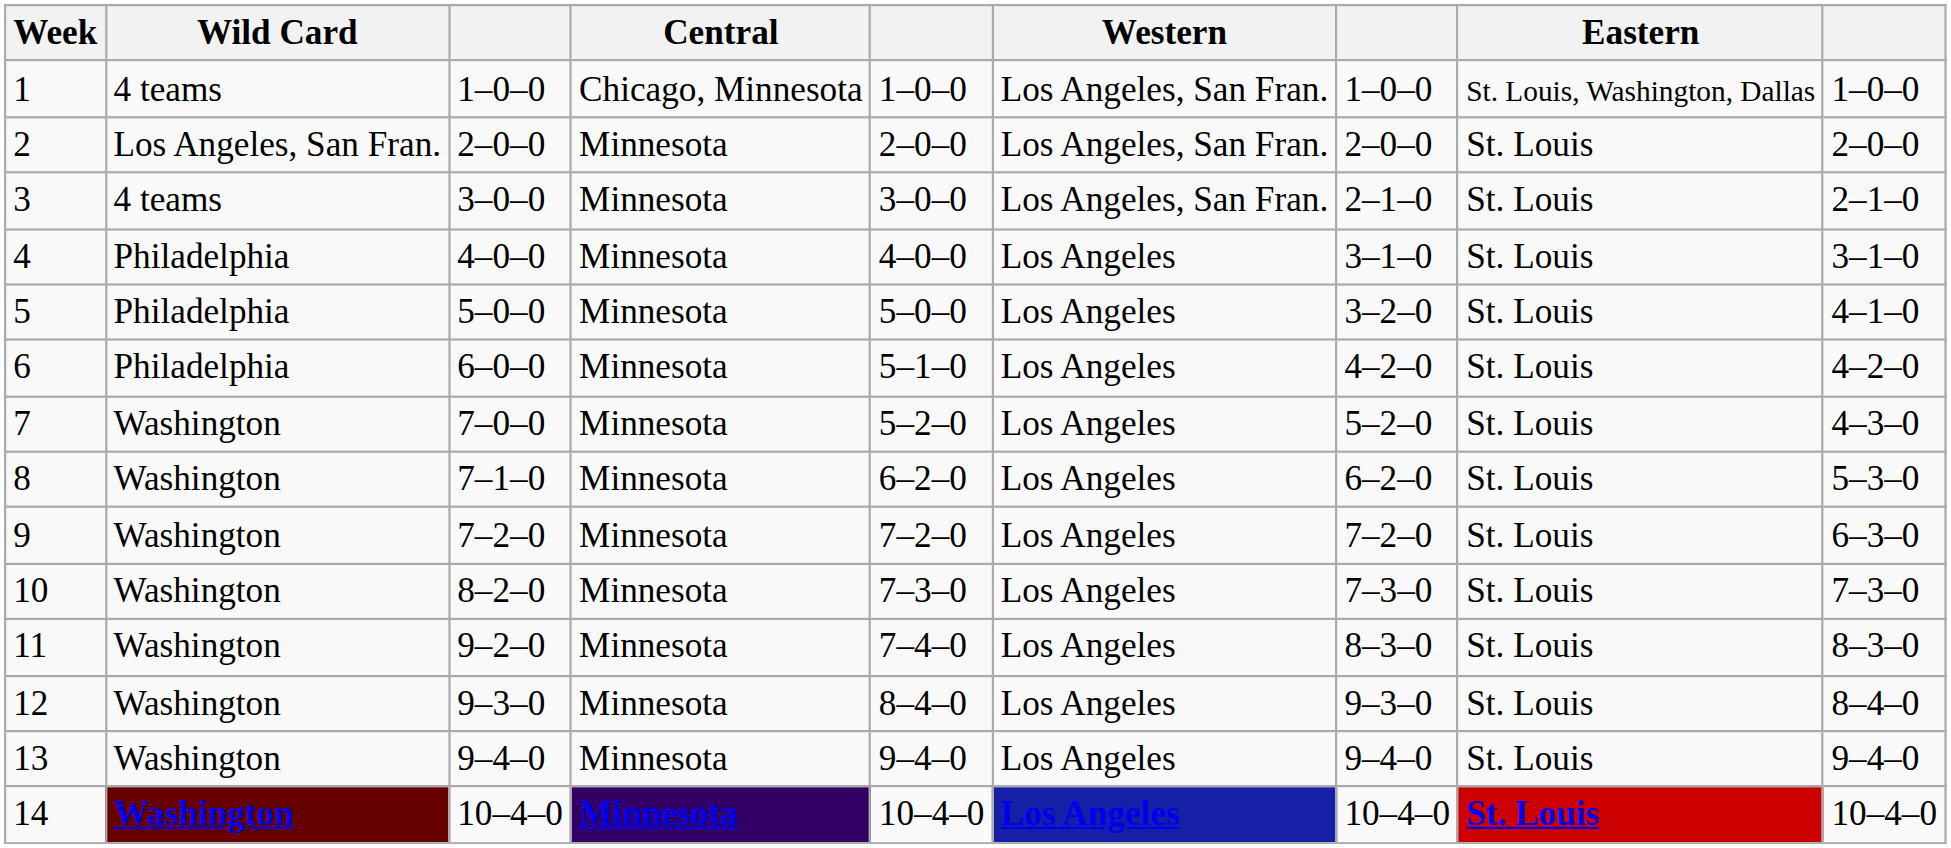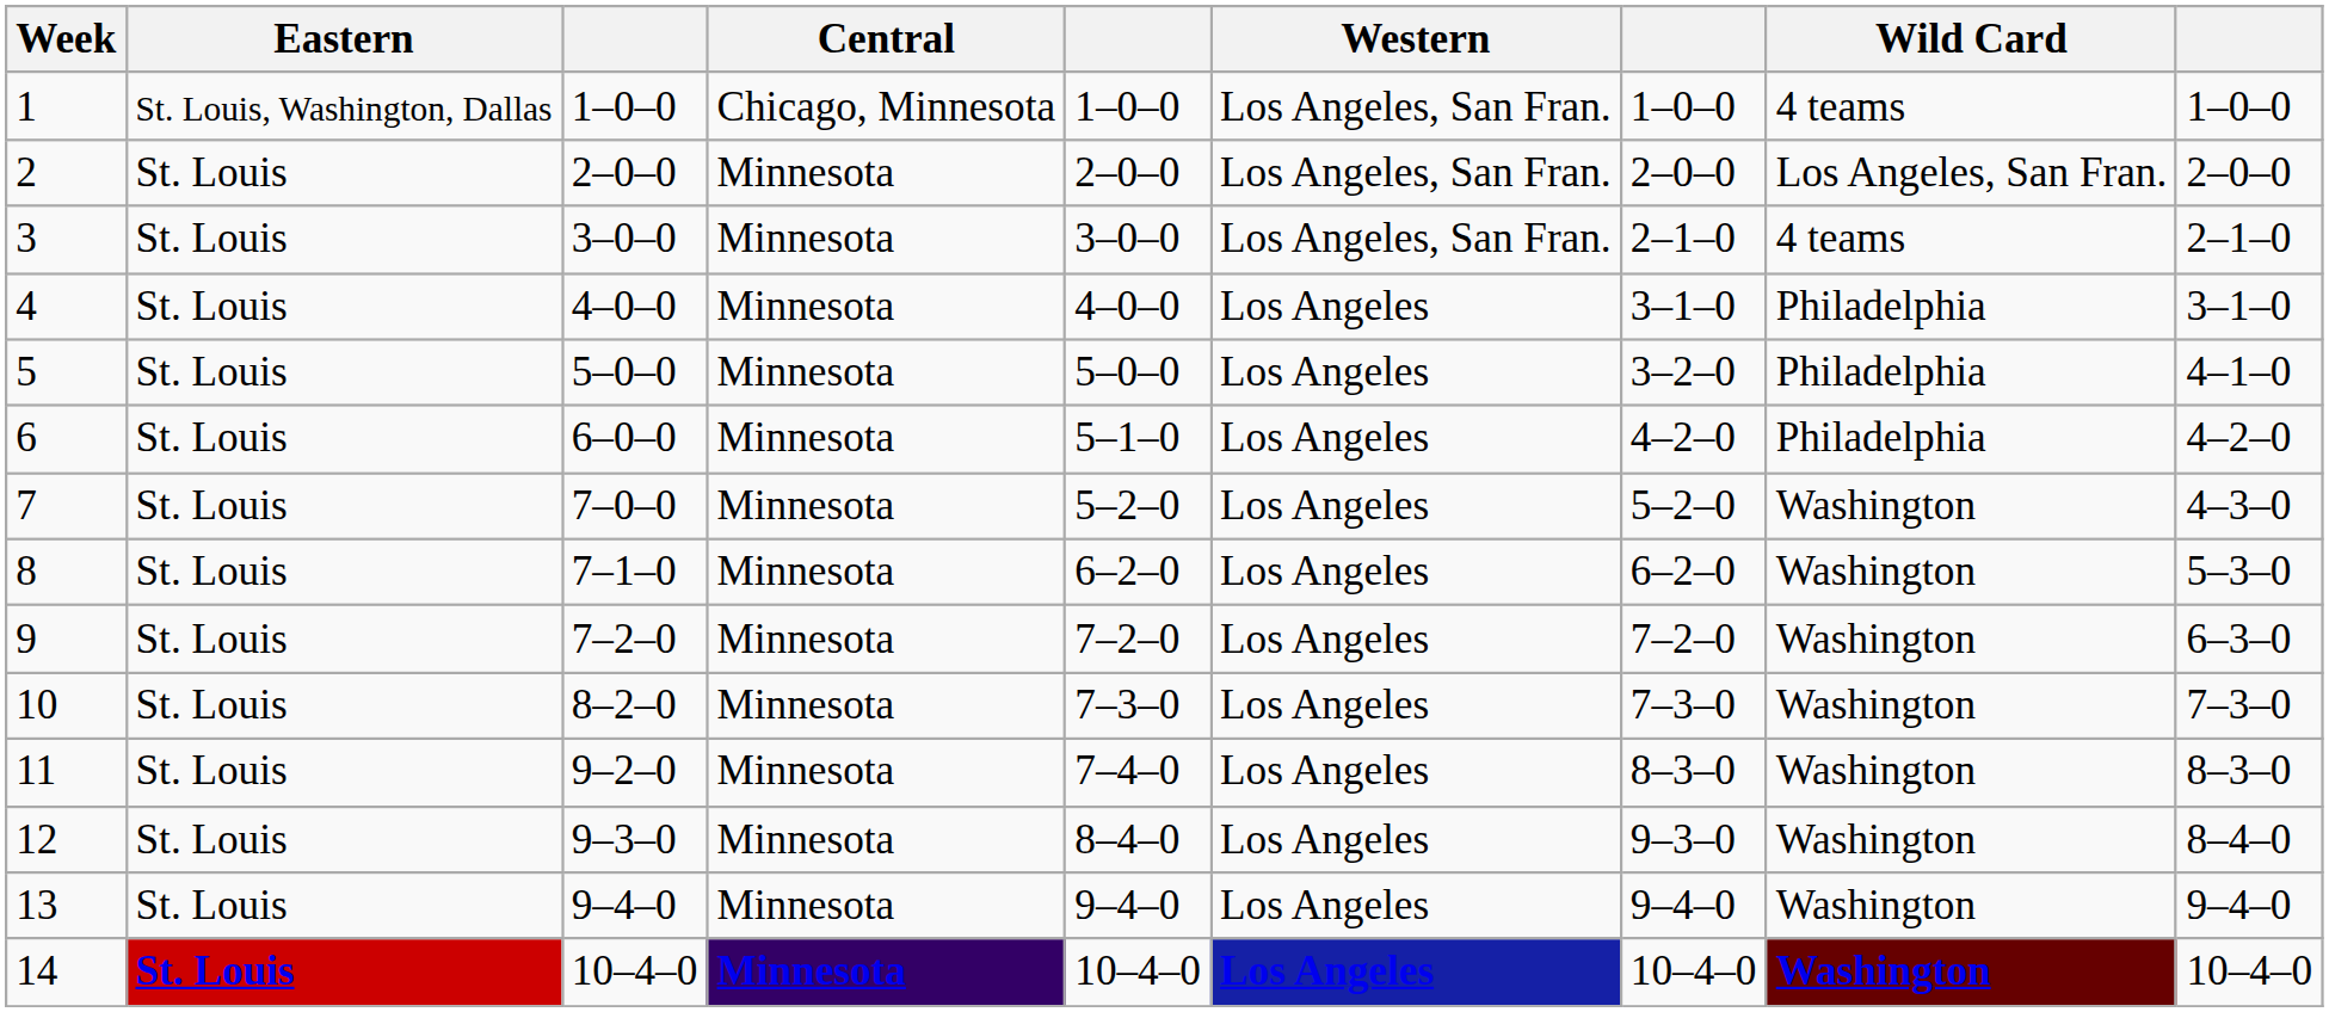columns swapped: Eastern <-> Wild Card
